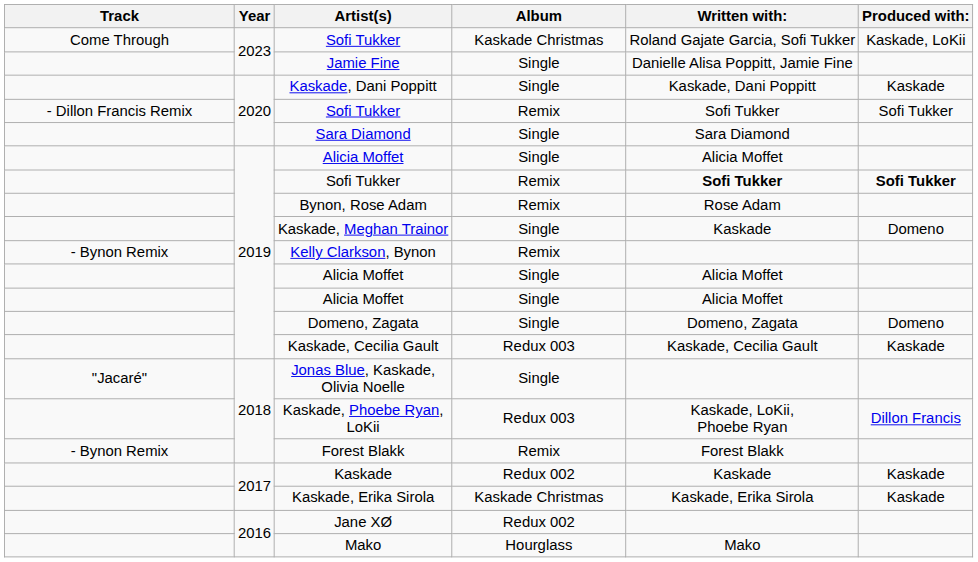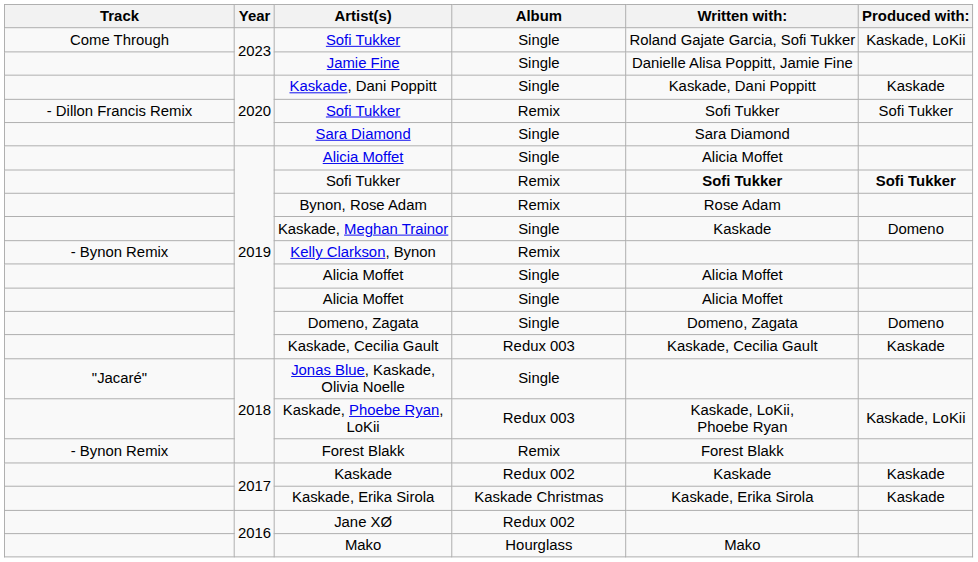2023 / Sofi Tukker | Album: Kaskade Christmas -> Single
Kaskade, Phoebe Ryan, LoKii | Produced with:: Dillon Francis -> Kaskade, LoKii
